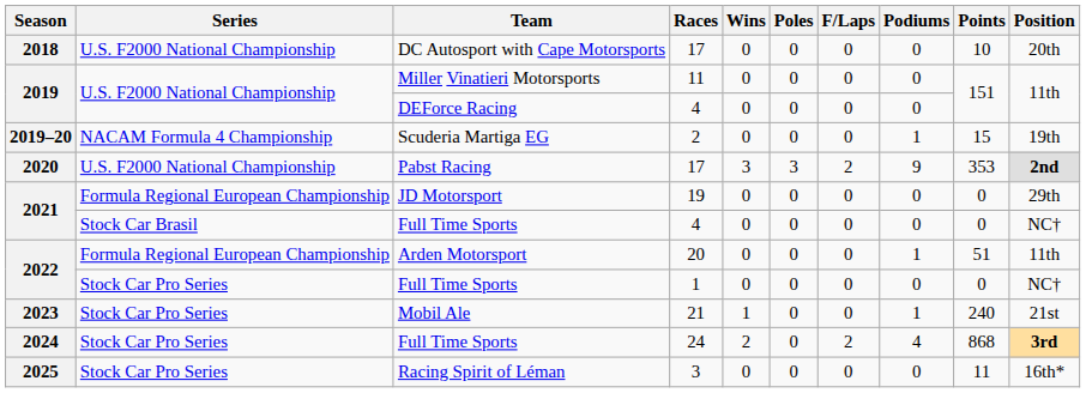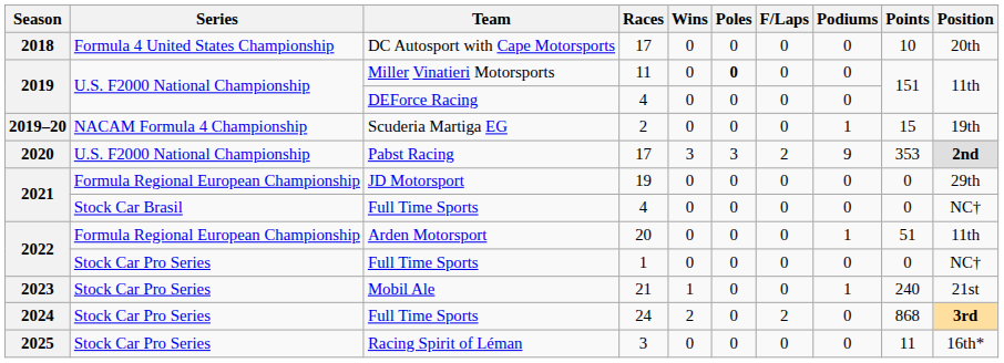DC Autosport with Cape Motorsports | Series: U.S. F2000 National Championship -> Formula 4 United States Championship
Miller Vinatieri Motorsports | Poles: normal -> bold
Full Time Sports / 24 | Podiums: 4 -> 0
